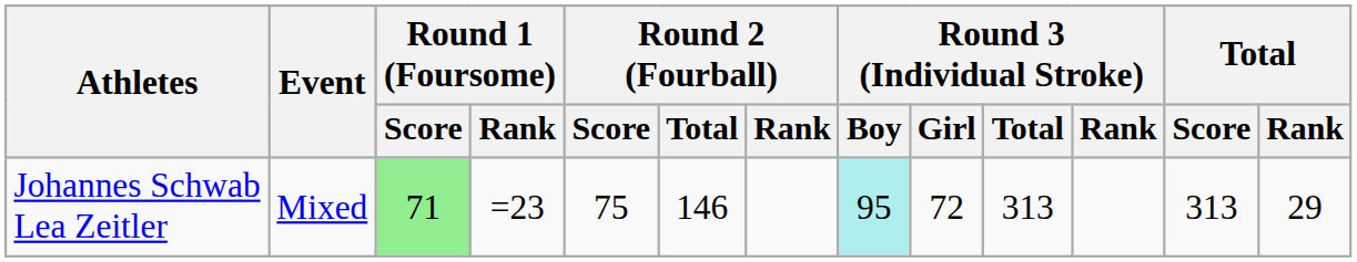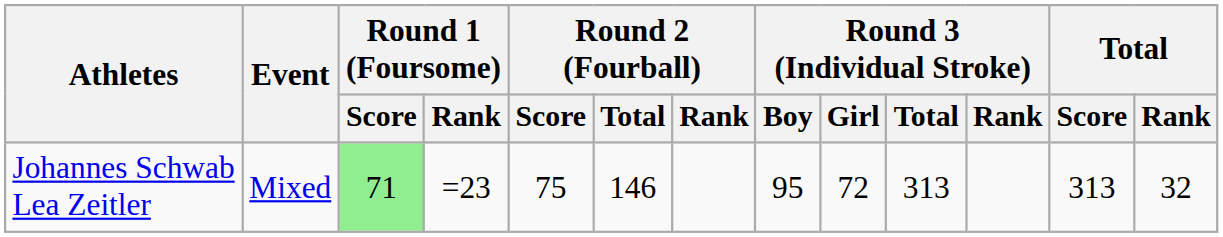Johannes Schwab Lea Zeitler | Round 3 (Individual Stroke) / Boy: paleturquoise background -> no background
Johannes Schwab Lea Zeitler | Total / Rank: 29 -> 32
